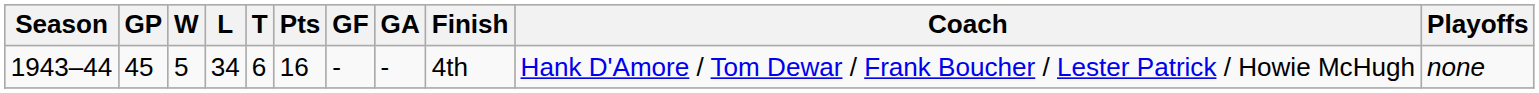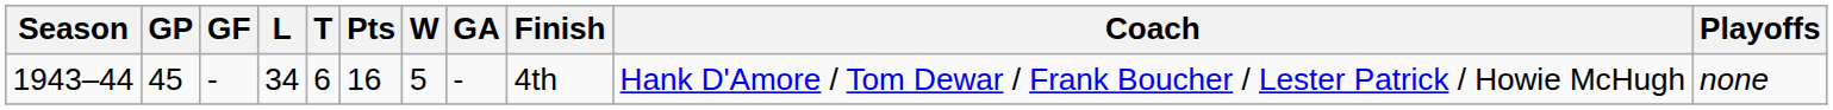columns swapped: W <-> GF
